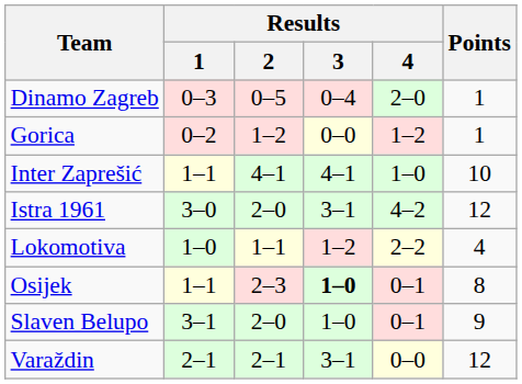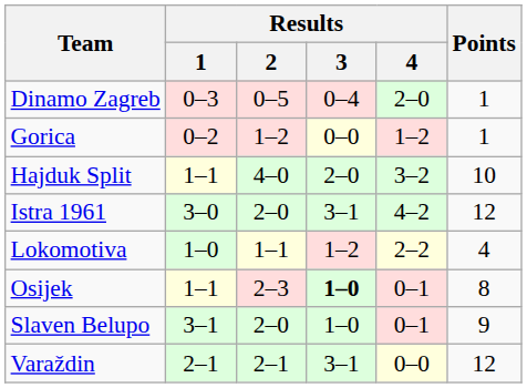+ row: Hajduk Split | 1–1 | 4–0 | 2–0 | 3–2 | 10
- row: Inter Zaprešić | 1–1 | 4–1 | 4–1 | 1–0 | 10
